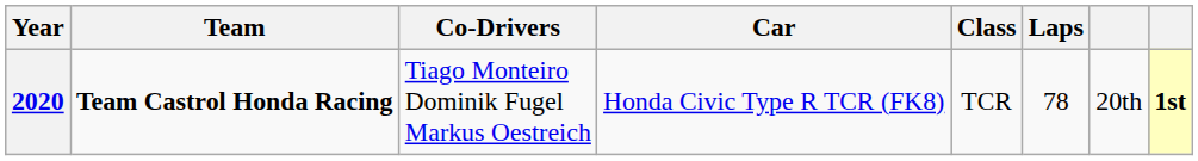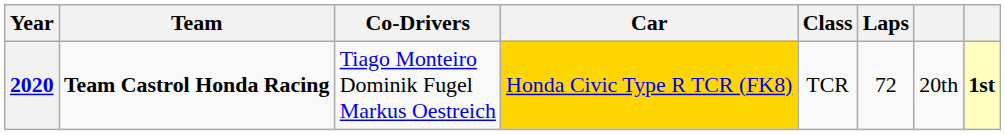2020 | Car: no background -> gold background
2020 | Laps: 78 -> 72
